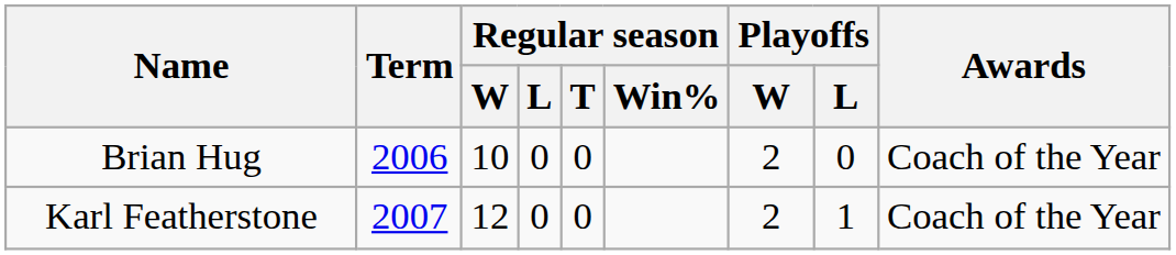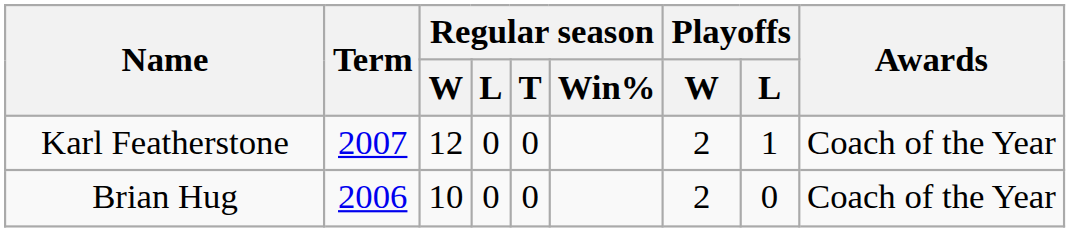rows swapped: Brian Hug <-> Karl Featherstone
